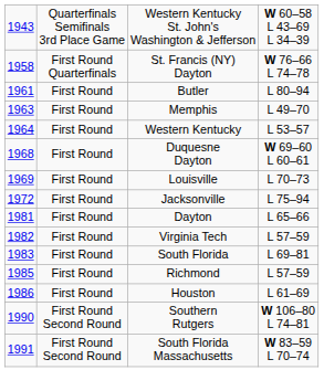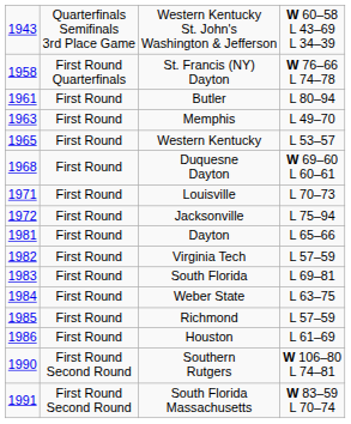Western Kentucky | column 1: 1964 -> 1965
Louisville | column 1: 1969 -> 1971
+ row: 1984 | First Round | Weber State | L 63–75
